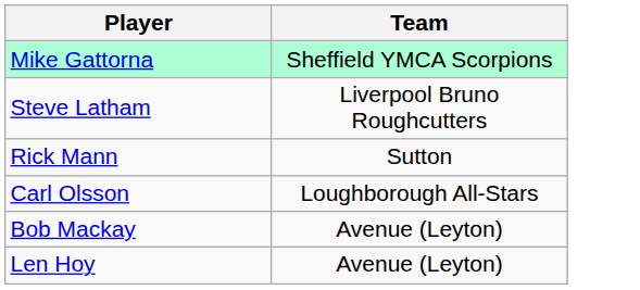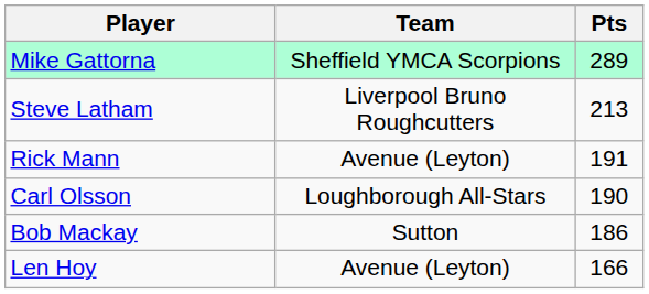+ column: Pts | 289 | 213 | 191 | 190 | 186 | 166
Rick Mann | Team: Sutton -> Avenue (Leyton)
Bob Mackay | Team: Avenue (Leyton) -> Sutton
